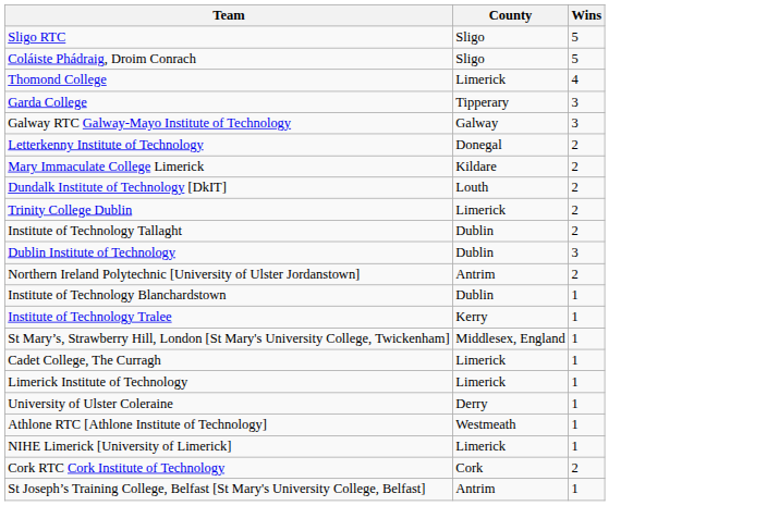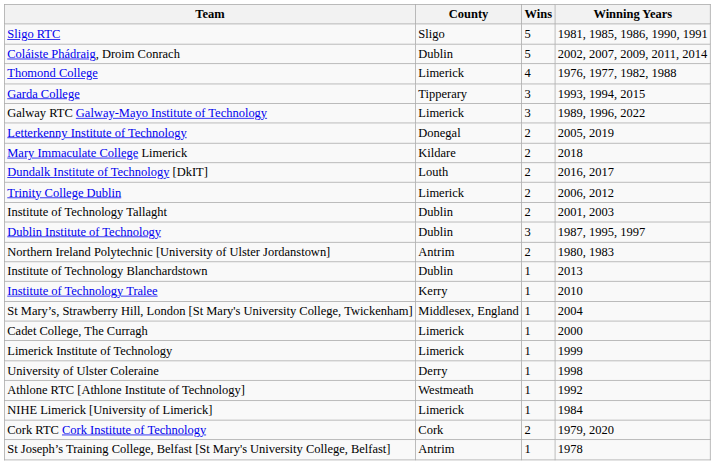+ column: Winning Years | 1981, 1985, 1986, 1990, 1991 | 2002, 2007, 2009, 2011, 2014 | 1976, 1977, 1982, 1988 | 1993, 1994, 2015 | 1989, 1996, 2022 | 2005, 2019 | 2018 | 2016, 2017 | 2006, 2012 | 2001, 2003 | 1987, 1995, 1997 | 1980, 1983 | 2013 | 2010 | 2004 | 2000 | 1999 | 1998 | 1992 | 1984 | 1979, 2020 | 1978
Coláiste Phádraig, Droim Conrach | County: Sligo -> Dublin
Galway RTC Galway-Mayo Institute of Technology | County: Galway -> Limerick
